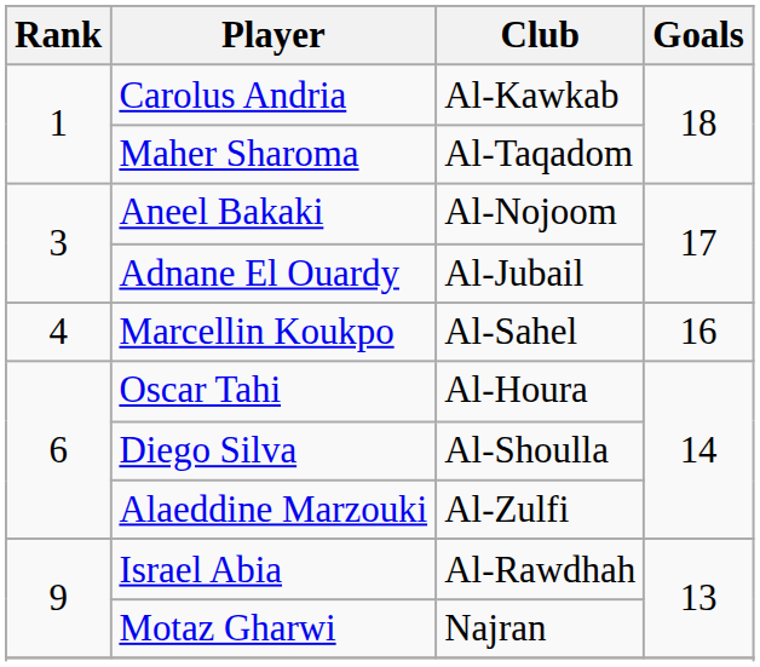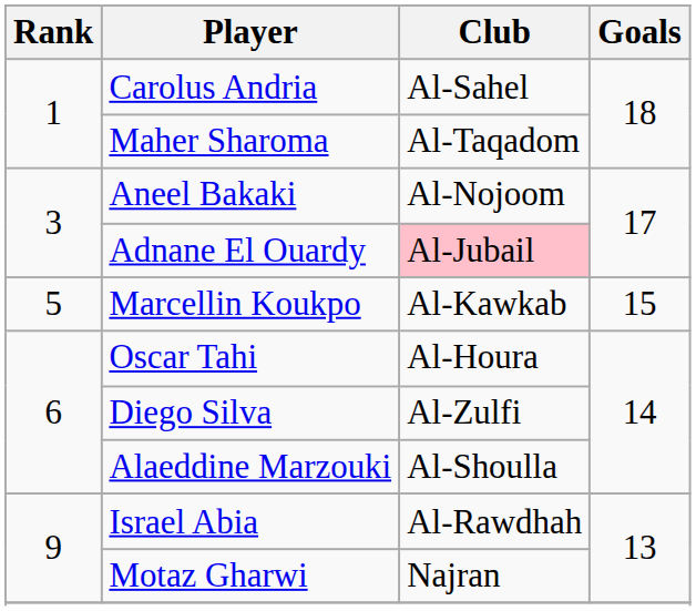Carolus Andria | Club: Al-Kawkab -> Al-Sahel
Adnane El Ouardy | Club: no background -> pink background
Marcellin Koukpo | Rank: 4 -> 5
Marcellin Koukpo | Club: Al-Sahel -> Al-Kawkab
Marcellin Koukpo | Goals: 16 -> 15
Diego Silva | Club: Al-Shoulla -> Al-Zulfi
Alaeddine Marzouki | Club: Al-Zulfi -> Al-Shoulla
